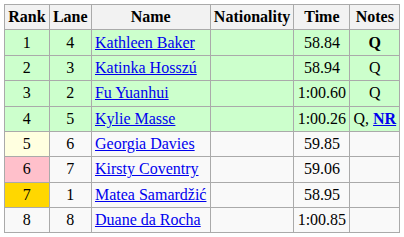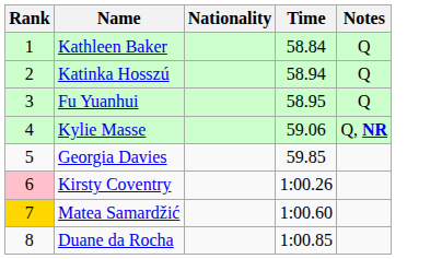- column: Lane | 4 | 3 | 2 | 5 | 6 | 7 | 1 | 8
Kathleen Baker | Notes: bold -> normal
Fu Yuanhui | Time: 1:00.60 -> 58.95
Kylie Masse | Time: 1:00.26 -> 59.06
Georgia Davies | Rank: lightyellow background -> no background
Kirsty Coventry | Time: 59.06 -> 1:00.26
Matea Samardžić | Time: 58.95 -> 1:00.60
